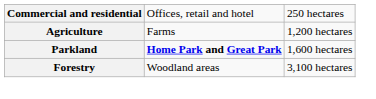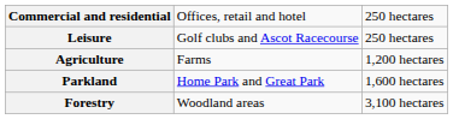+ row: Leisure | Golf clubs and Ascot Racecourse | 250 hectares
Parkland | column 2: bold -> normal
